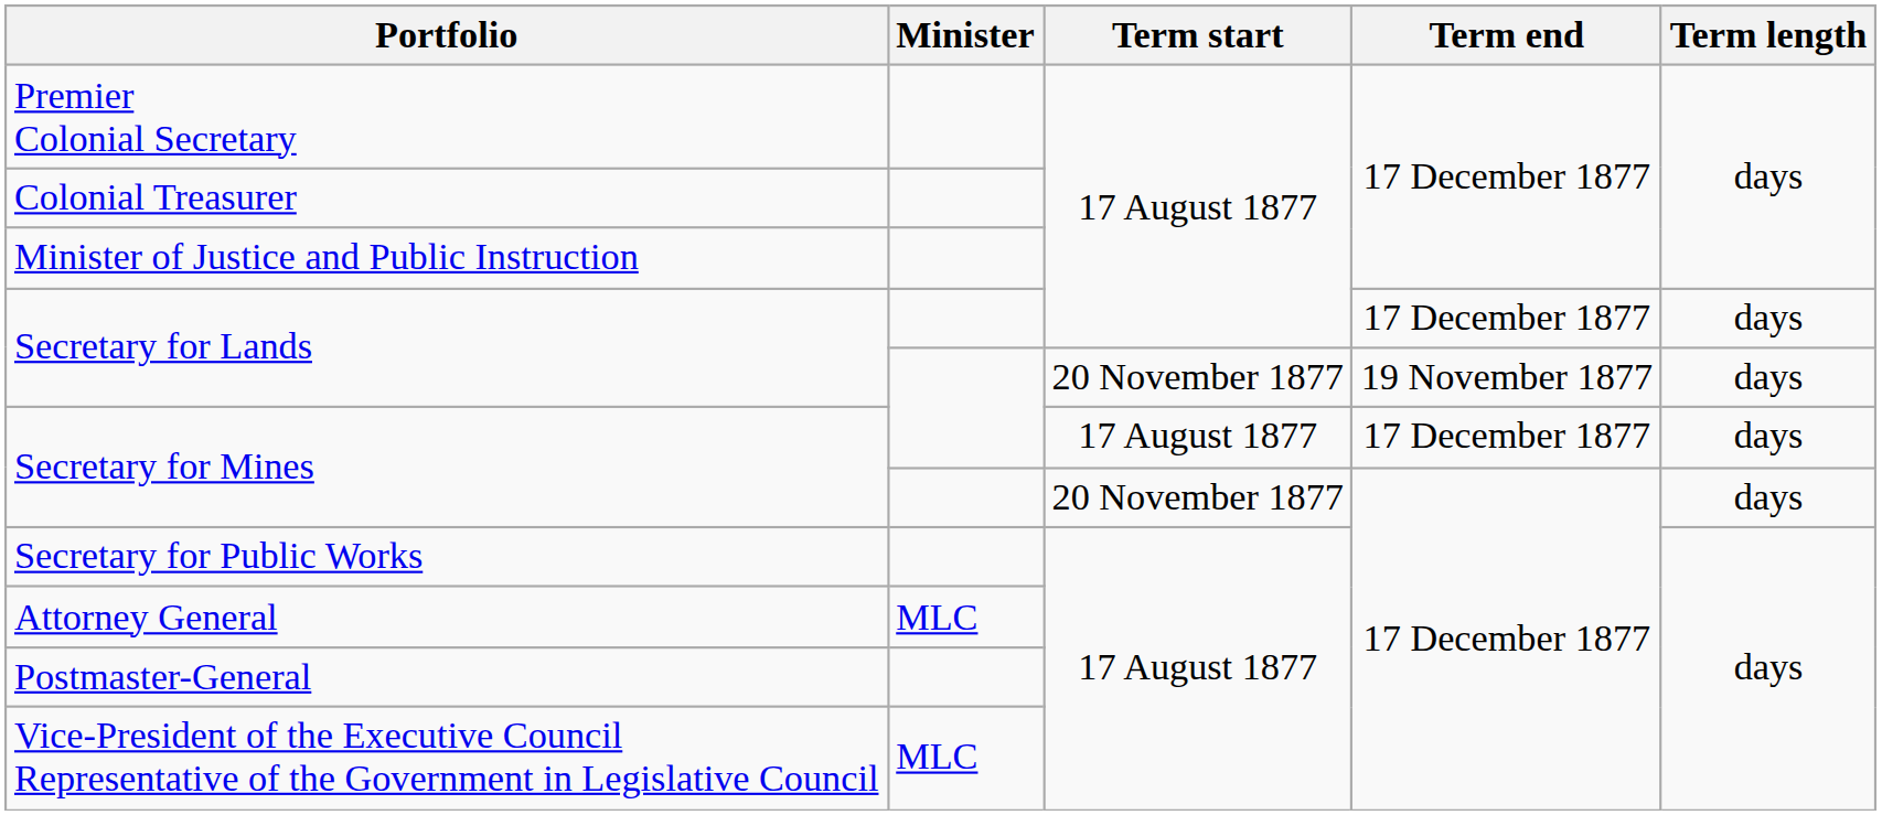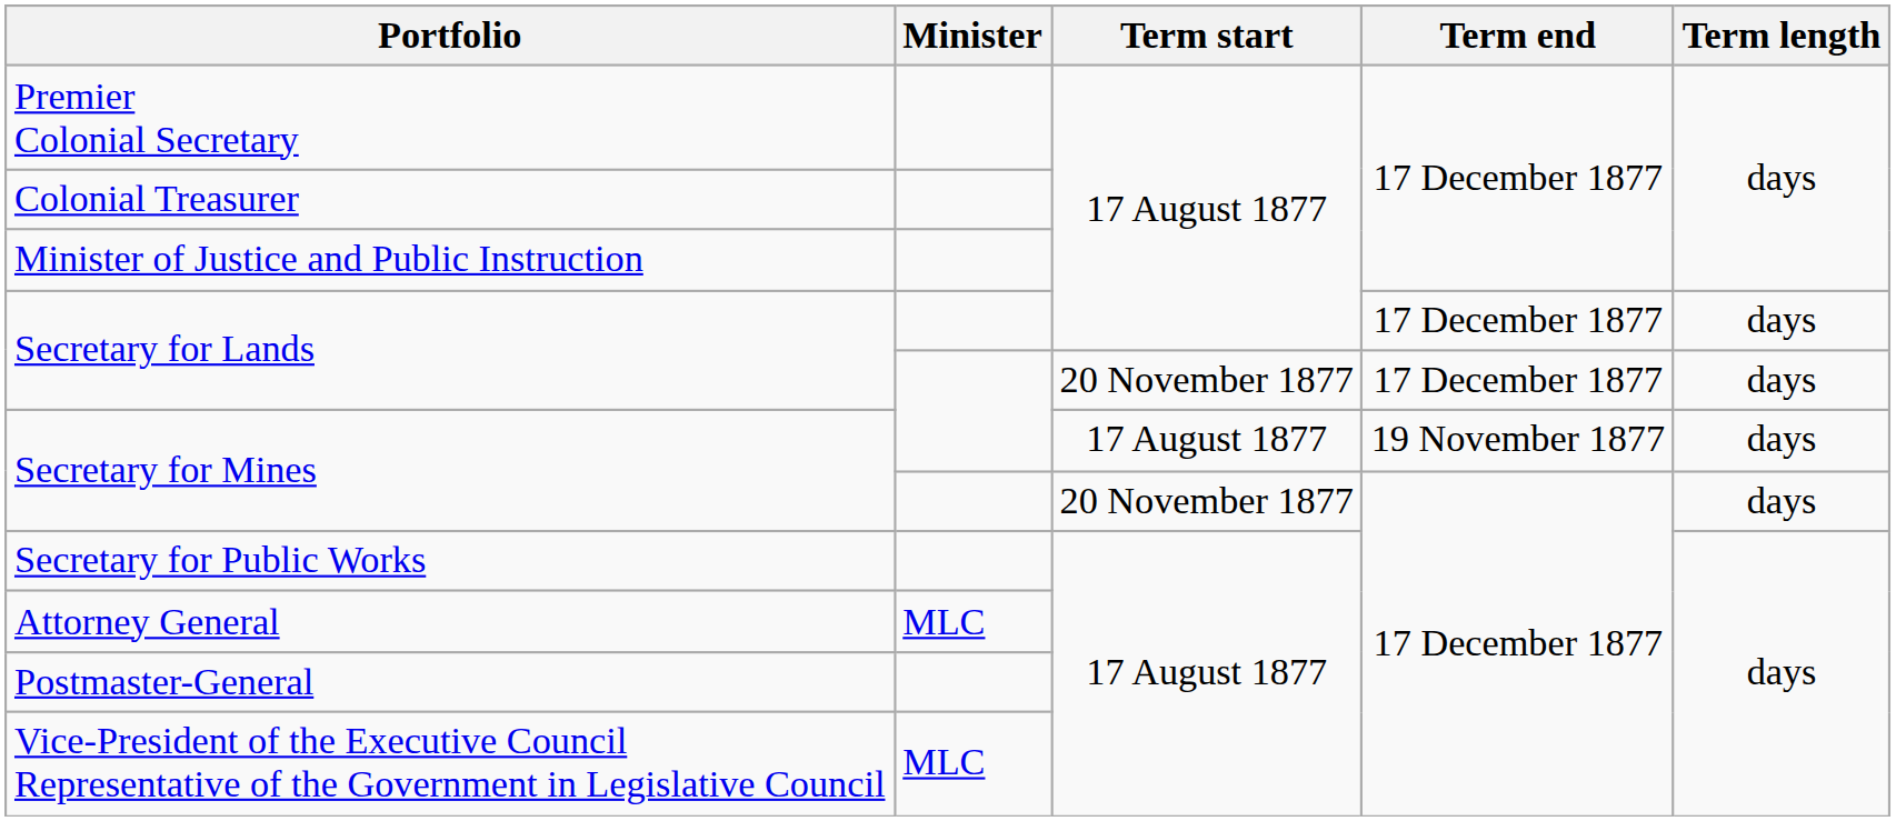Secretary for Lands / 20 November 1877 | Term end: 19 November 1877 -> 17 December 1877
Secretary for Mines / 17 August 1877 | Term end: 17 December 1877 -> 19 November 1877
